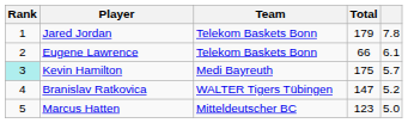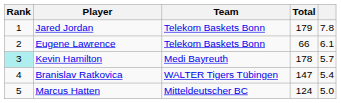Kevin Hamilton | Total: 175 -> 178
Branislav Ratkovica | column 5: 5.2 -> 5.4
Marcus Hatten | Total: 123 -> 124
